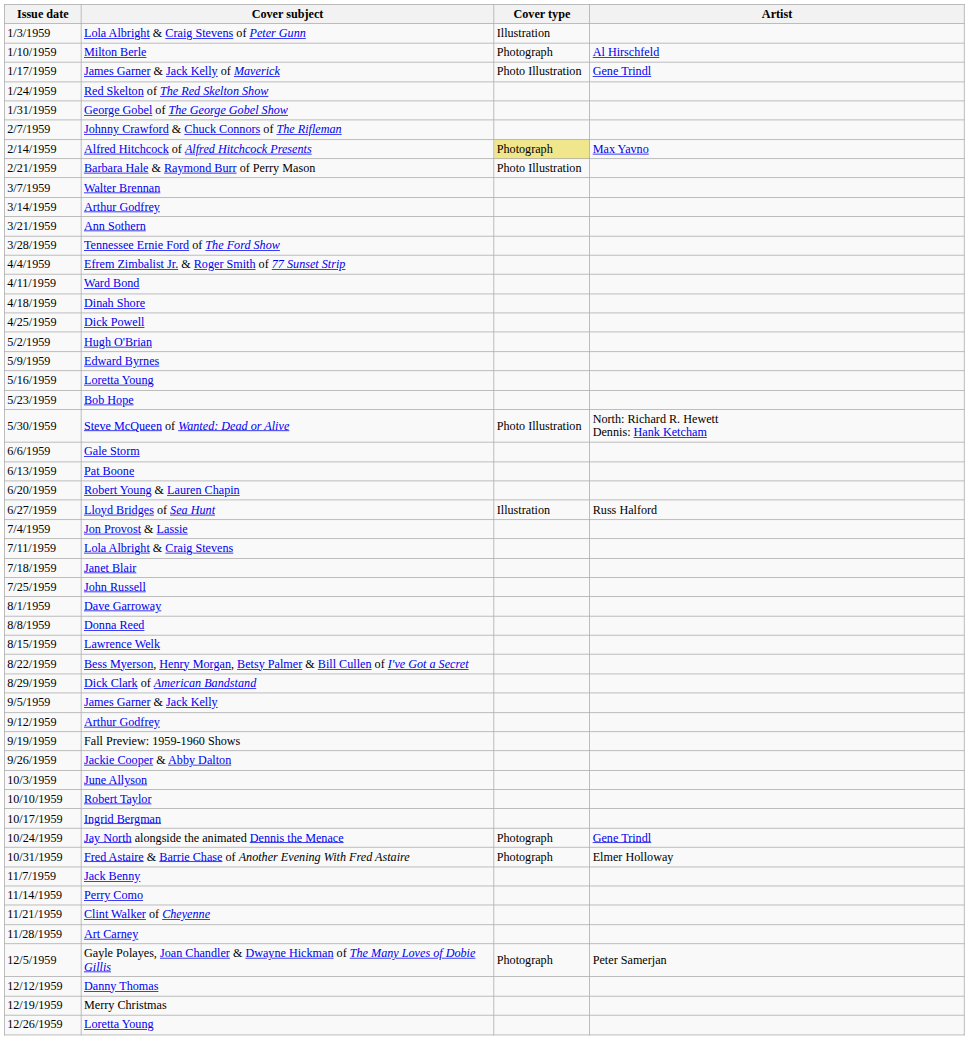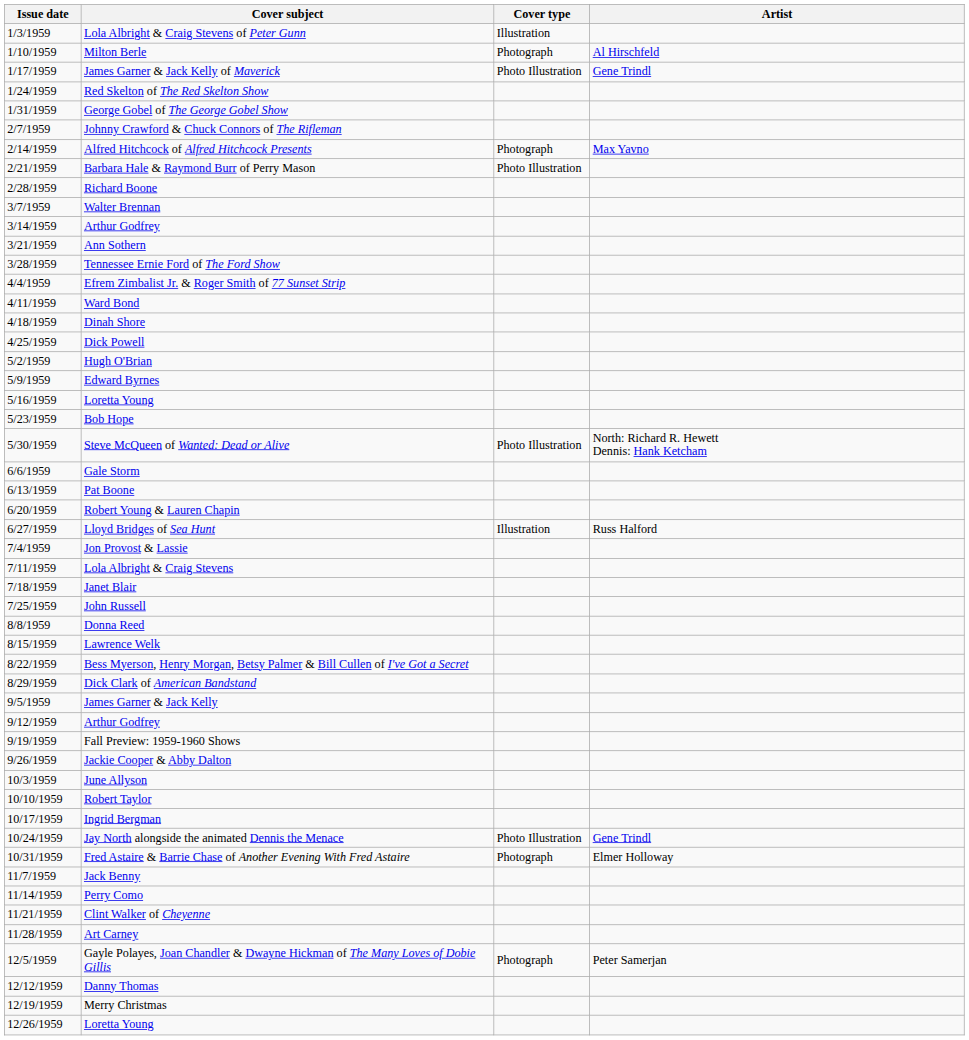Alfred Hitchcock of Alfred Hitchcock Presents | Cover type: khaki background -> no background
+ row: 2/28/1959 | Richard Boone
- row: 8/1/1959 | Dave Garroway
Jay North alongside the animated Dennis the Menace | Cover type: Photograph -> Photo Illustration
